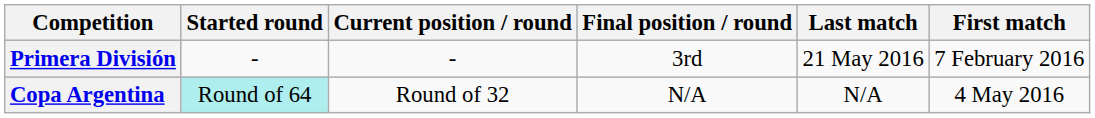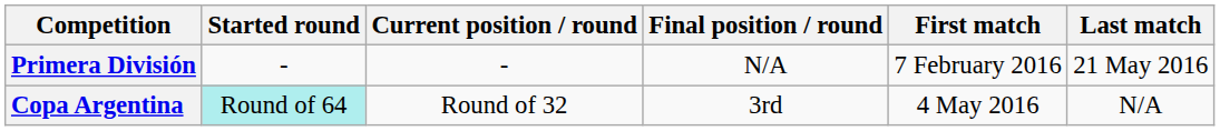columns swapped: First match <-> Last match
Primera División | Final position / round: 3rd -> N/A
Copa Argentina | Final position / round: N/A -> 3rd
